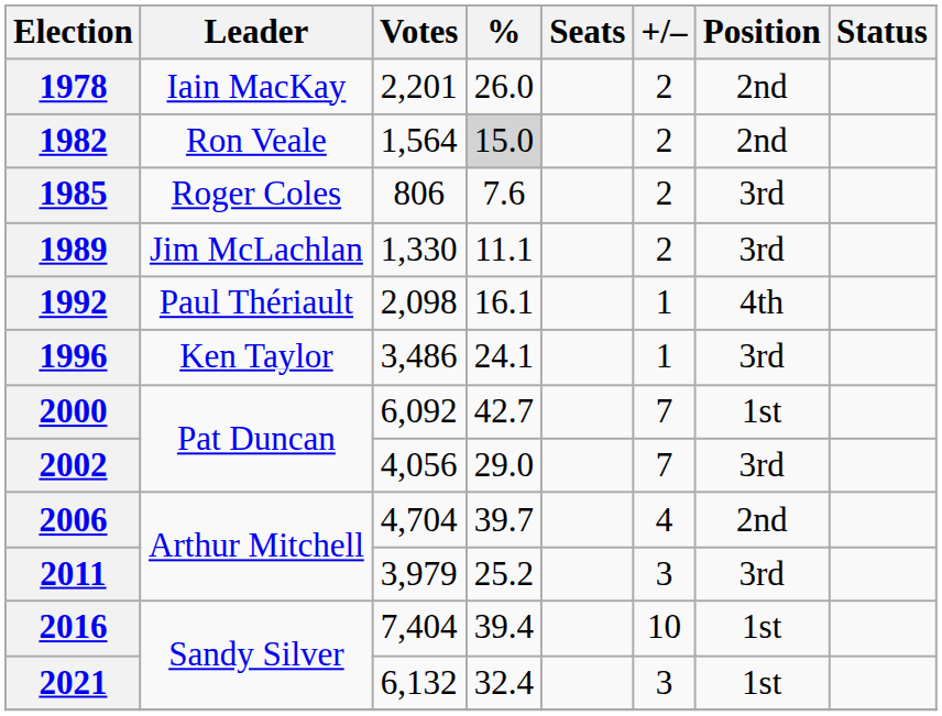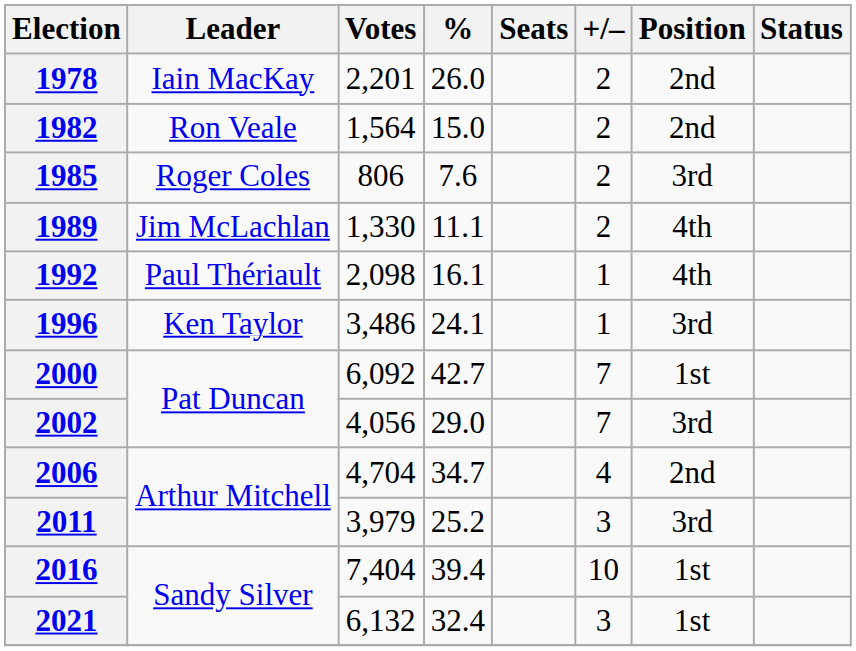1982 | %: lightgrey background -> no background
1989 | Position: 3rd -> 4th
2006 | %: 39.7 -> 34.7
